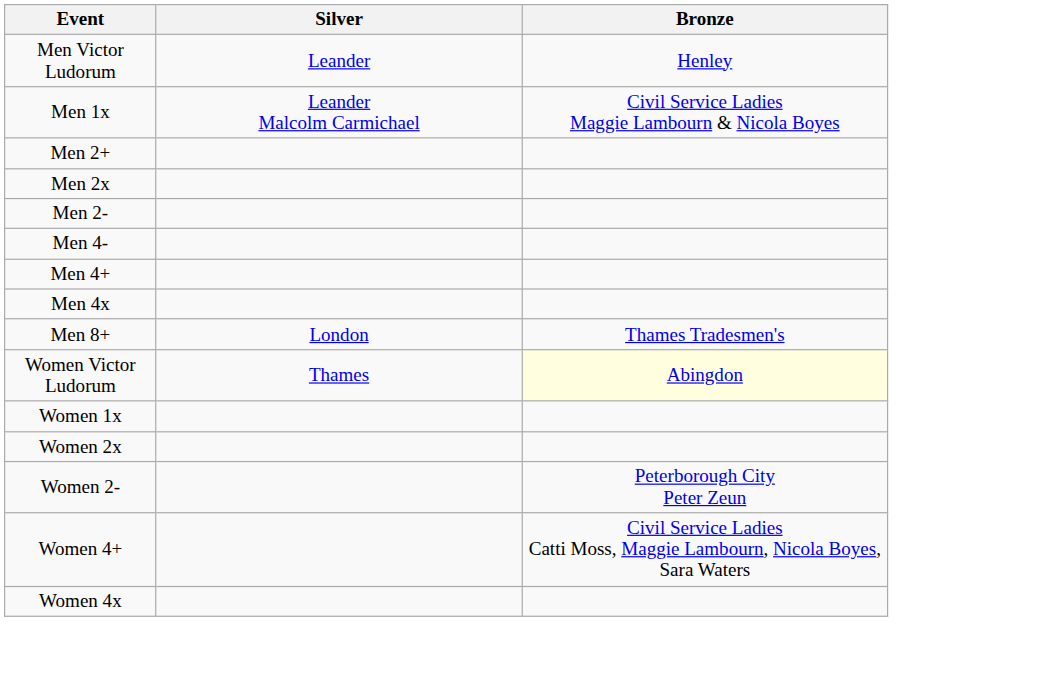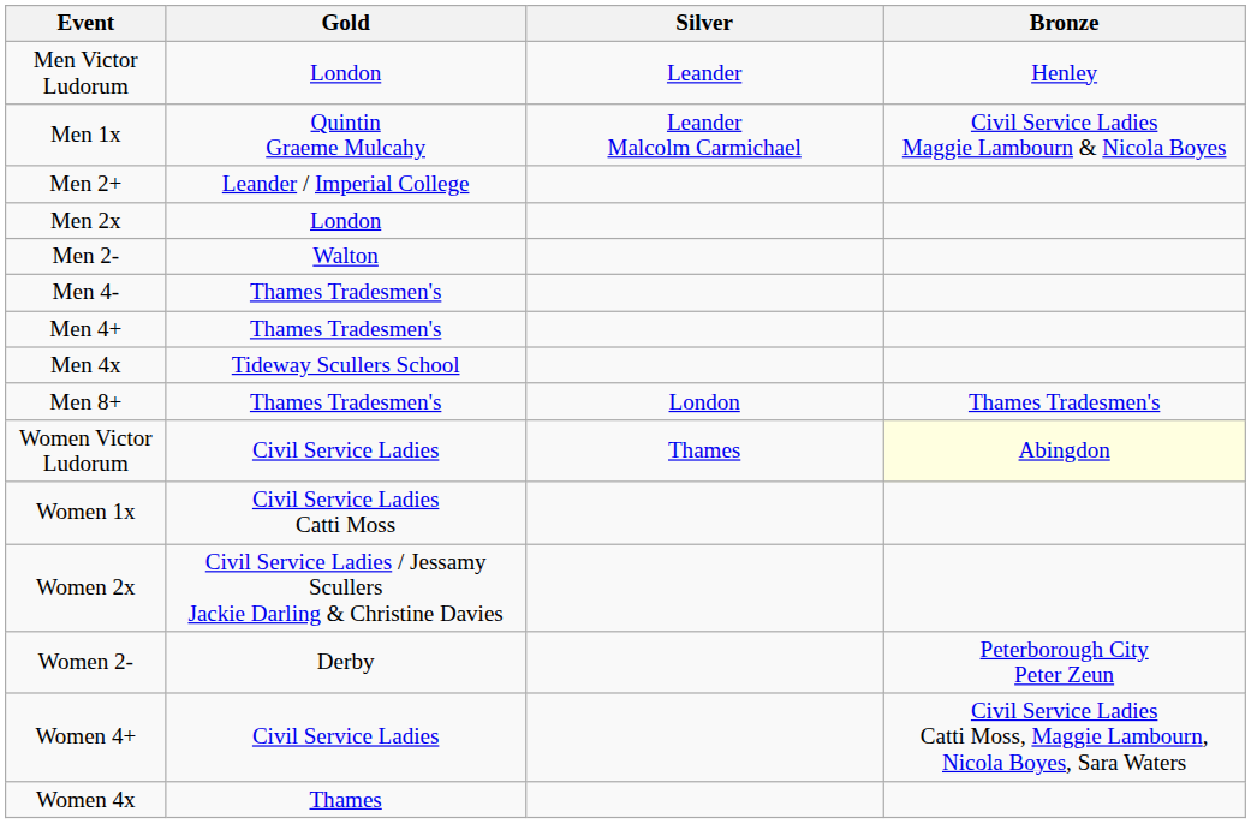+ column: Gold | London | Quintin Graeme Mulcahy | Leander / Imperial College | London | Walton | Thames Tradesmen's | Thames Tradesmen's | Tideway Scullers School | Thames Tradesmen's | Civil Service Ladies | Civil Service Ladies Catti Moss | Civil Service Ladies / Jessamy Scullers Jackie Darling & Christine Davies | Derby | Civil Service Ladies | Thames
